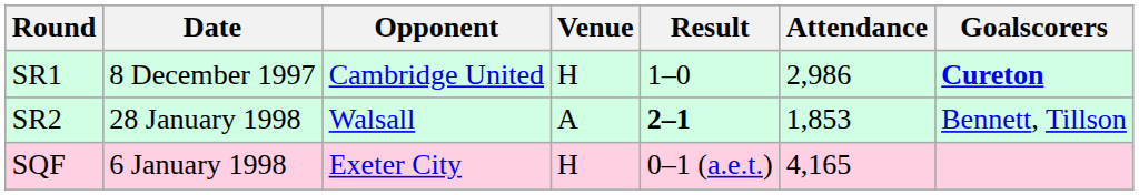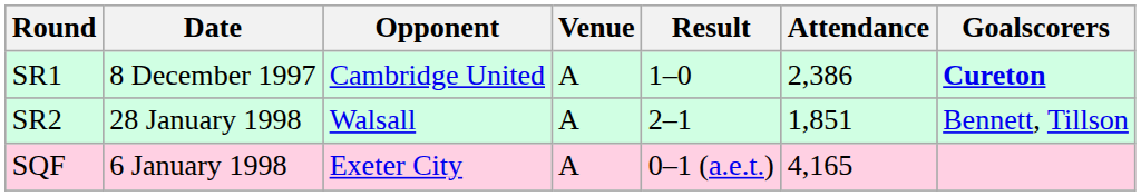SR1 | Venue: H -> A
SR1 | Attendance: 2,986 -> 2,386
SR2 | Result: bold -> normal
SR2 | Attendance: 1,853 -> 1,851
SQF | Venue: H -> A
